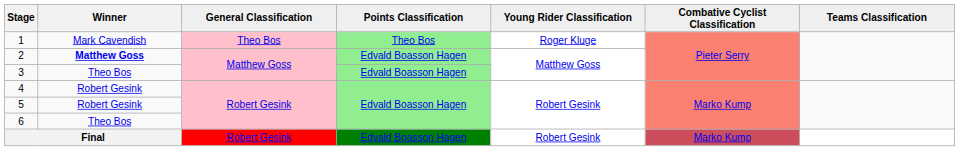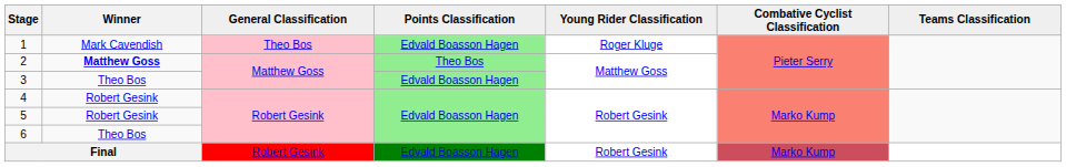1 | Points Classification: Theo Bos -> Edvald Boasson Hagen
2 | Points Classification: Edvald Boasson Hagen -> Theo Bos
